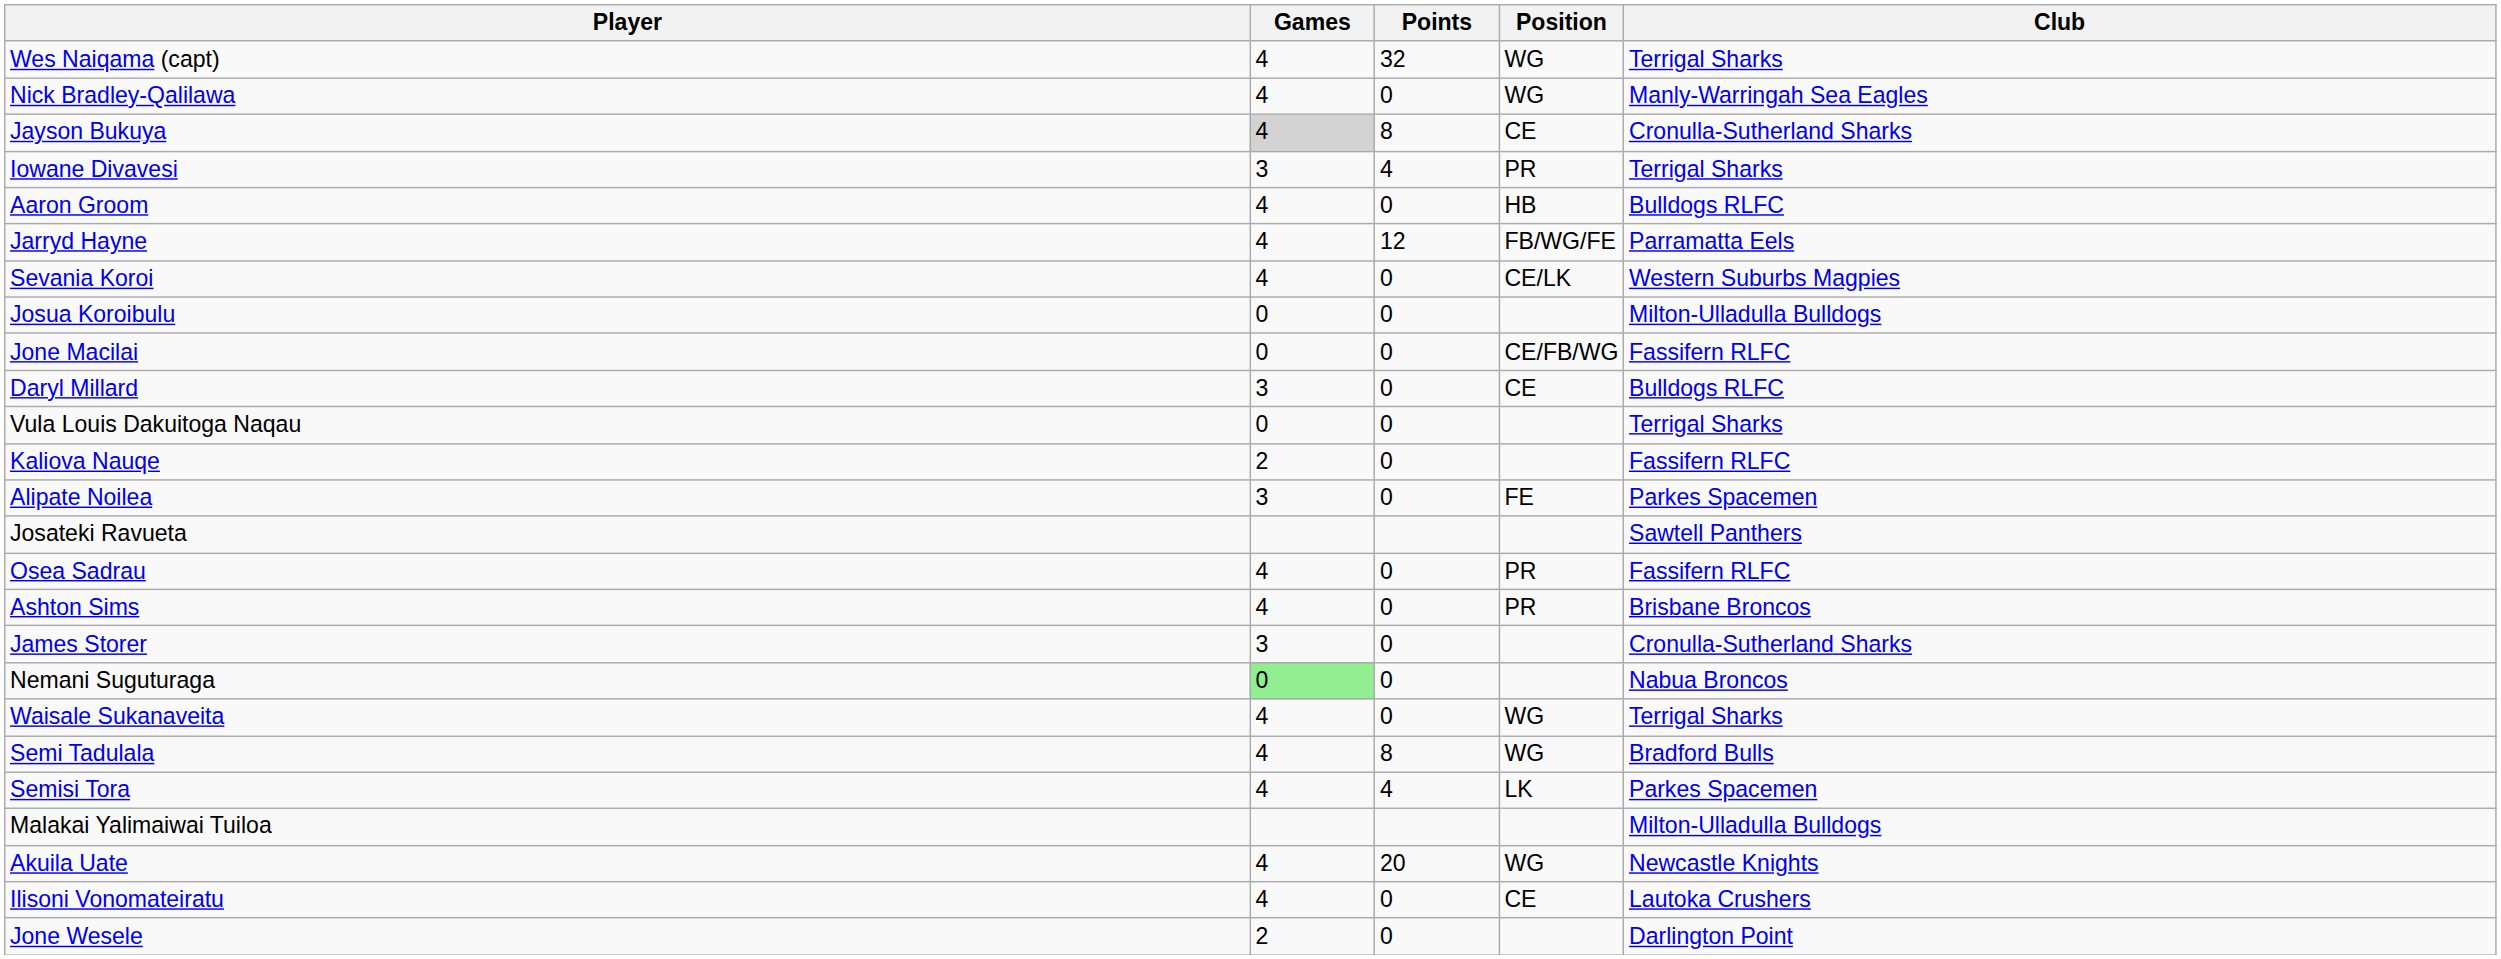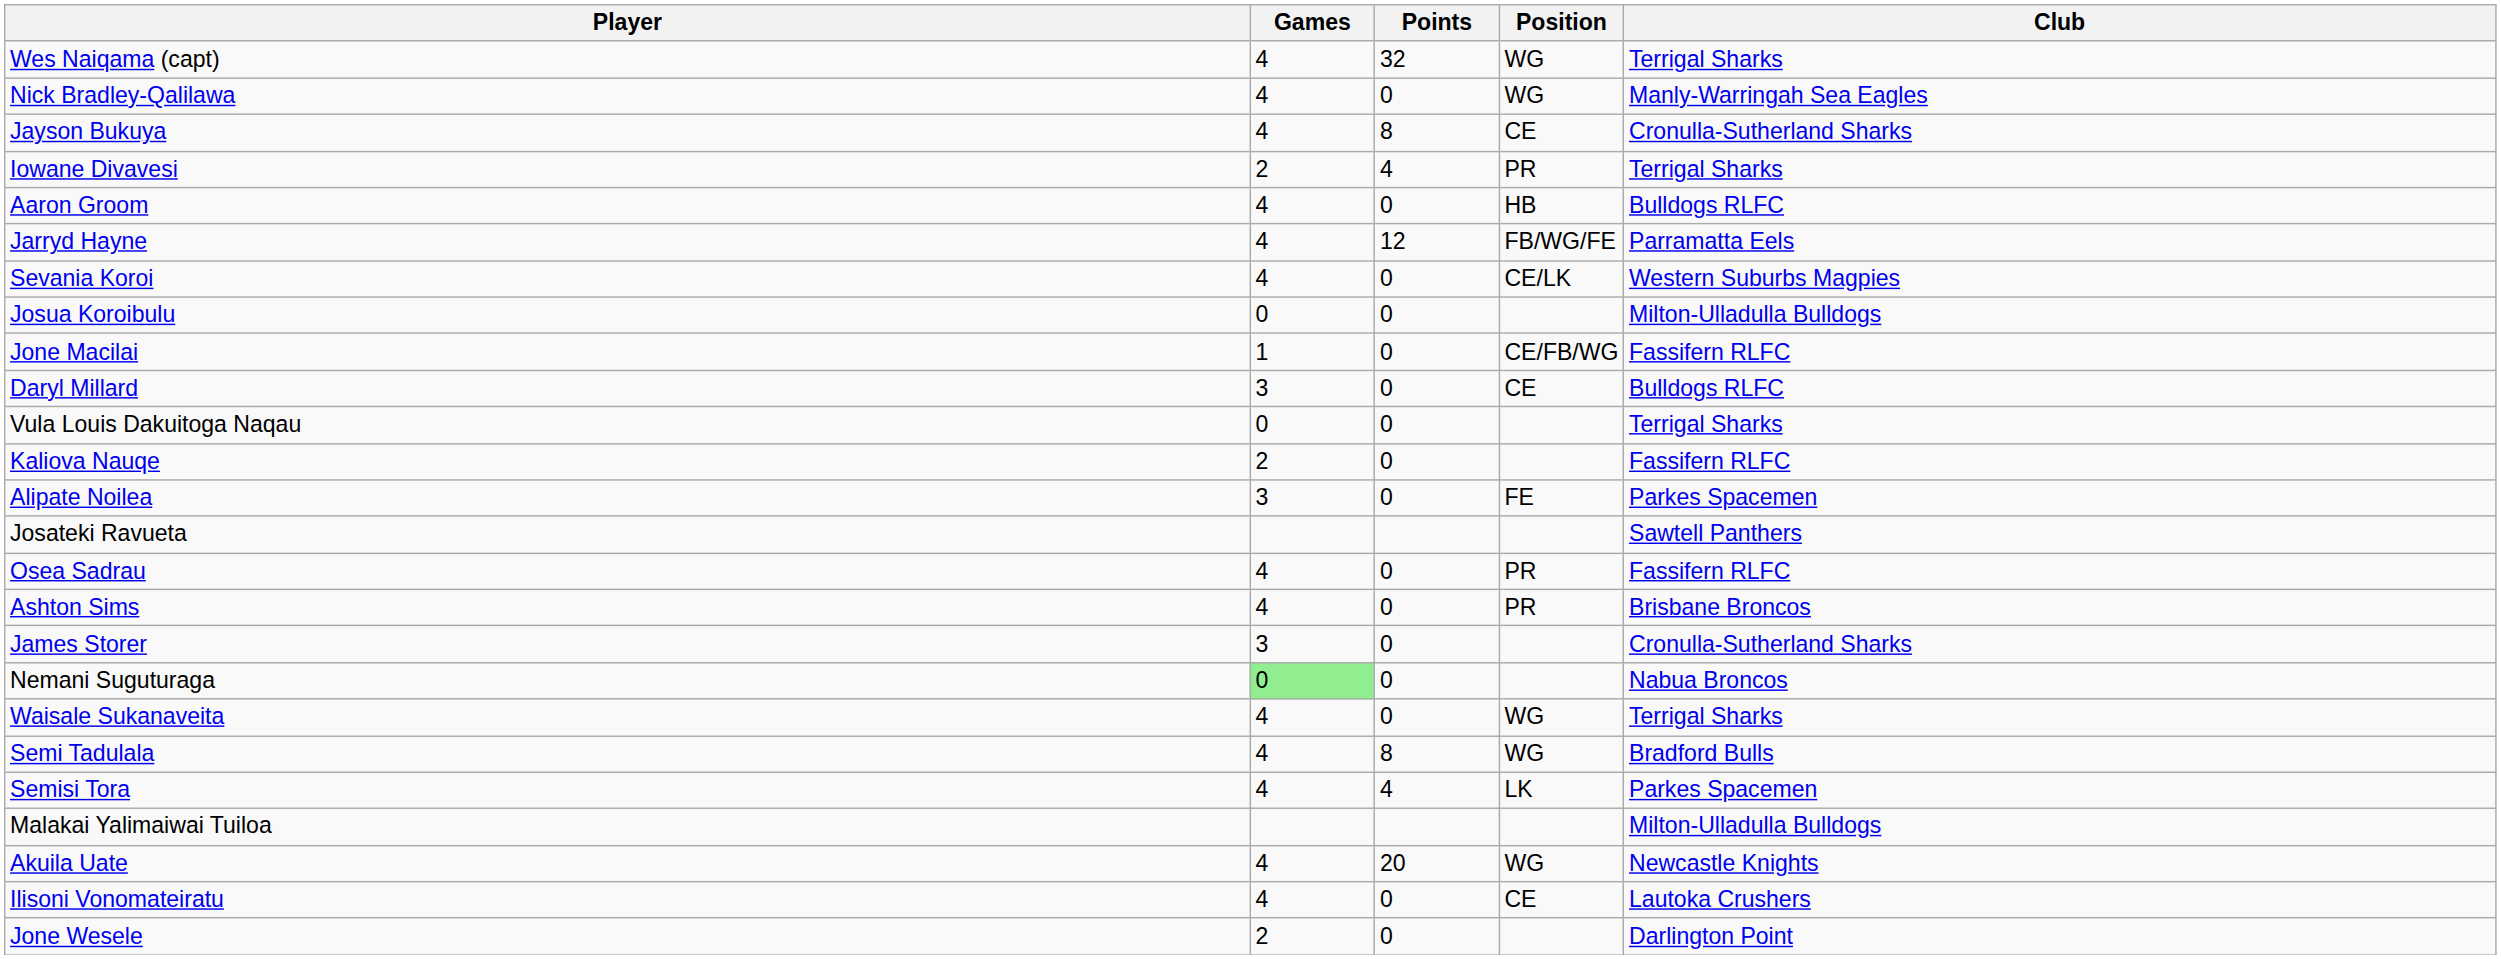Jayson Bukuya | Games: lightgrey background -> no background
Iowane Divavesi | Games: 3 -> 2
Jone Macilai | Games: 0 -> 1
